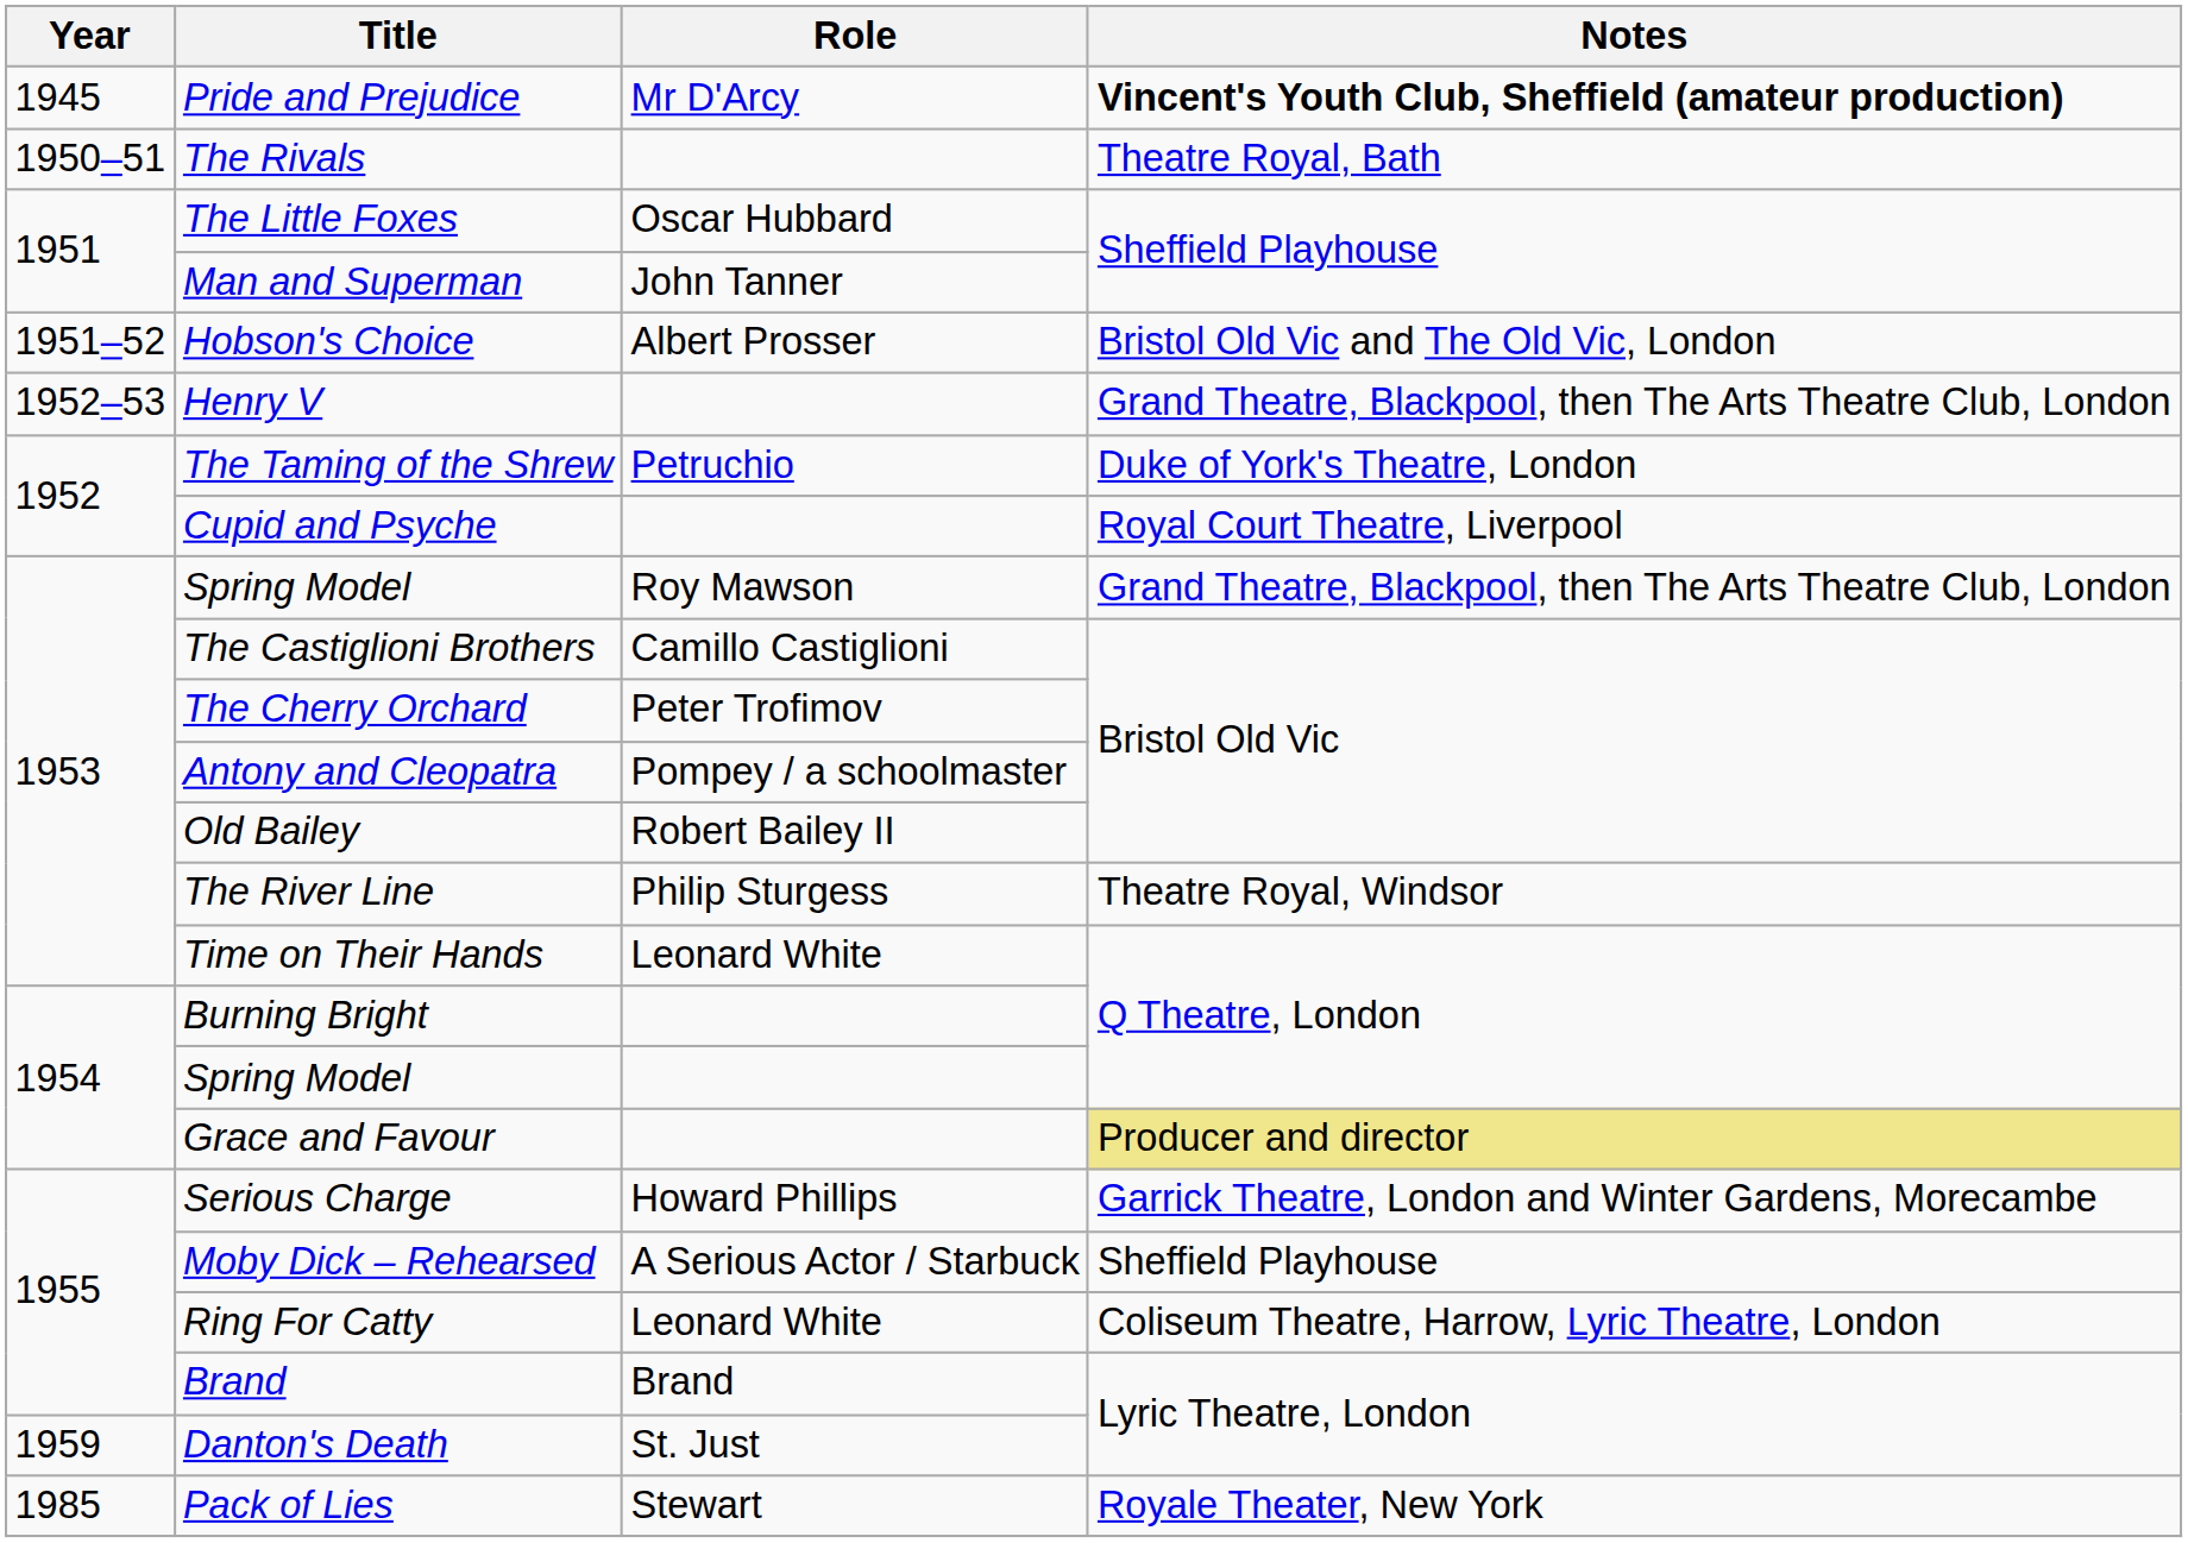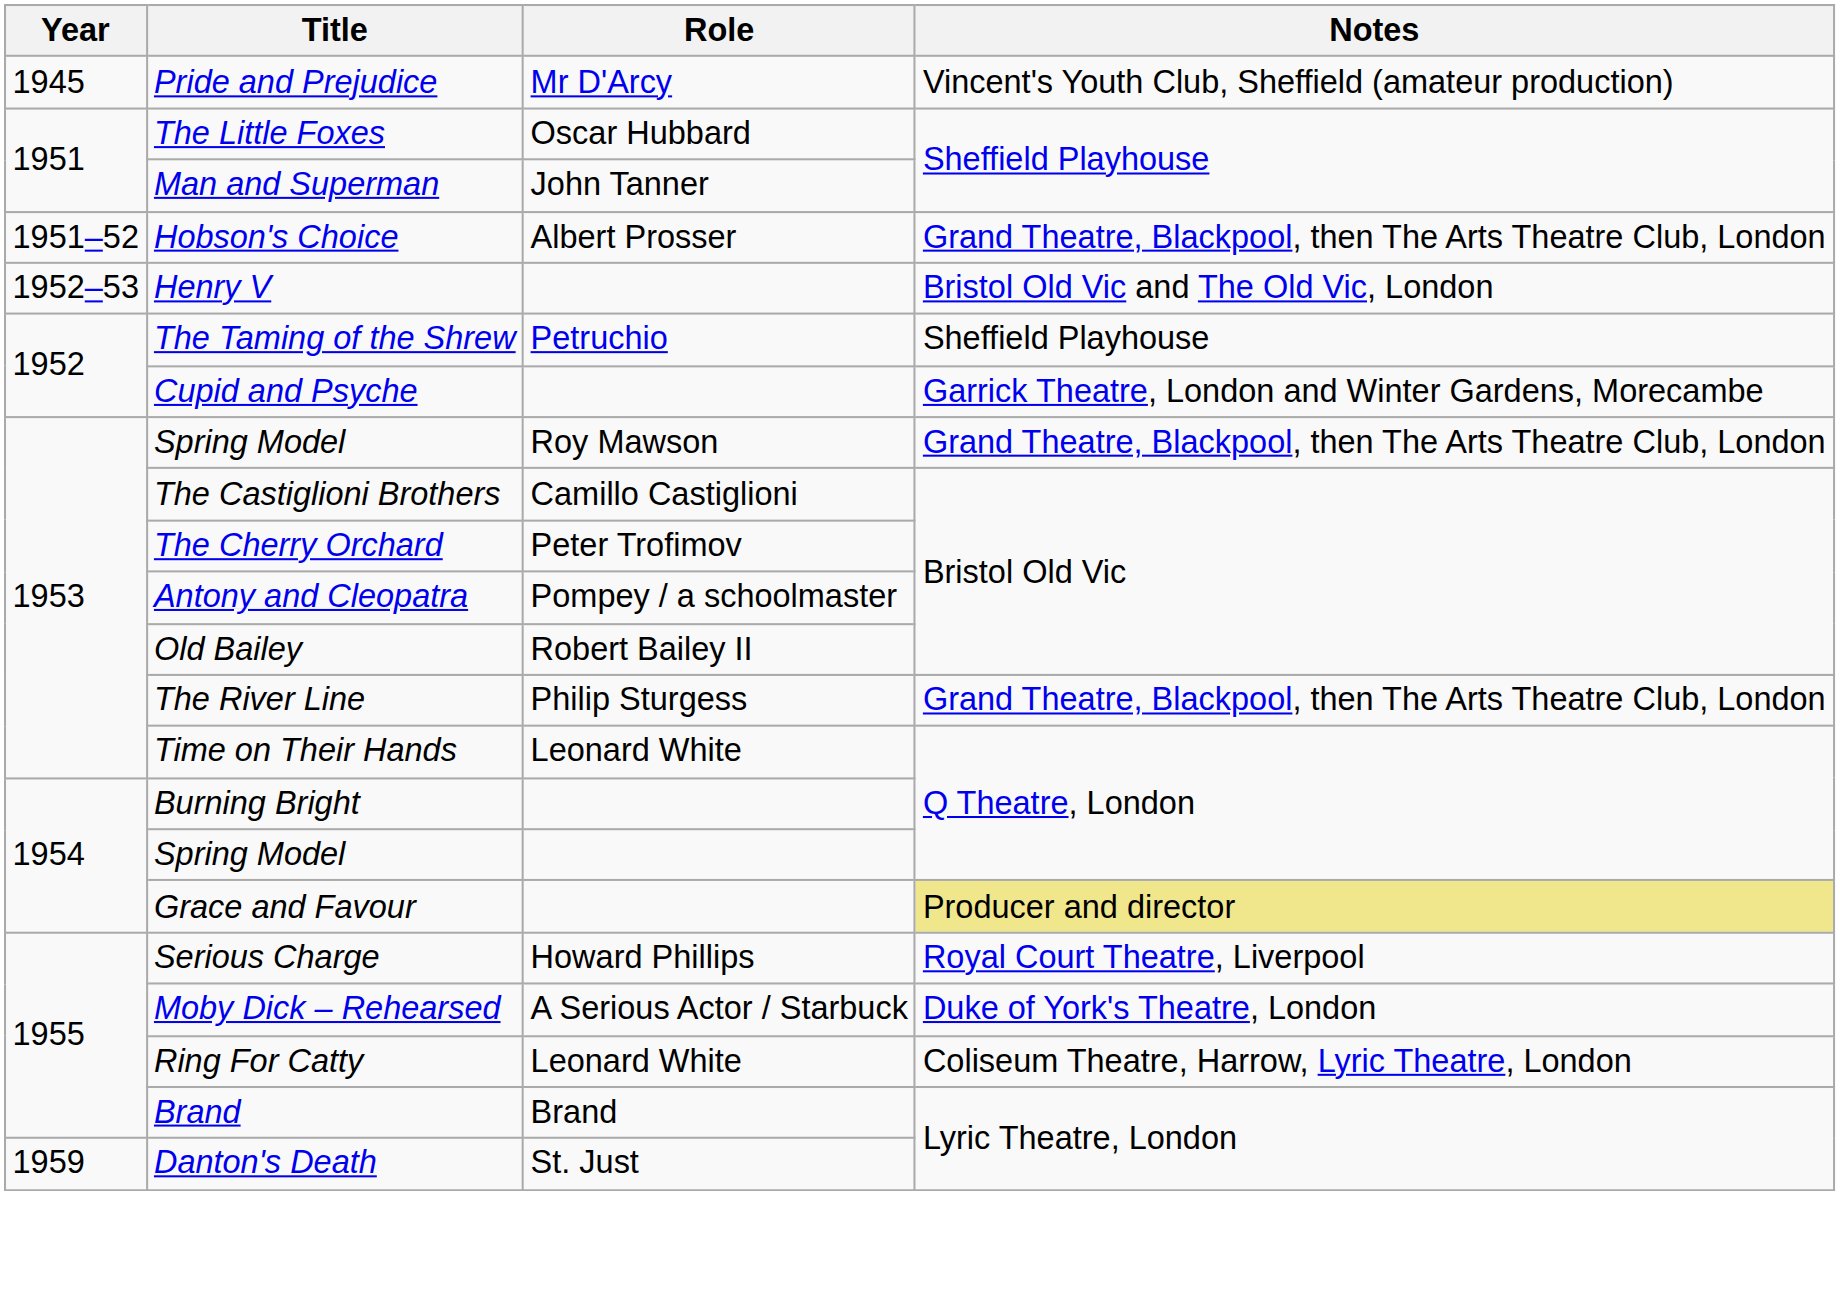Pride and Prejudice | Notes: bold -> normal
- row: 1950–51 | The Rivals | Theatre Royal, Bath
Hobson's Choice | Notes: Bristol Old Vic and The Old Vic, London -> Grand Theatre, Blackpool, then The Arts Theatre Club, London
Henry V | Notes: Grand Theatre, Blackpool, then The Arts Theatre Club, London -> Bristol Old Vic and The Old Vic, London
The Taming of the Shrew | Notes: Duke of York's Theatre, London -> Sheffield Playhouse
Cupid and Psyche | Notes: Royal Court Theatre, Liverpool -> Garrick Theatre, London and Winter Gardens, Morecambe
The River Line | Notes: Theatre Royal, Windsor -> Grand Theatre, Blackpool, then The Arts Theatre Club, London
Serious Charge | Notes: Garrick Theatre, London and Winter Gardens, Morecambe -> Royal Court Theatre, Liverpool
Moby Dick – Rehearsed | Notes: Sheffield Playhouse -> Duke of York's Theatre, London
- row: 1985 | Pack of Lies | Stewart | Royale Theater, New York
